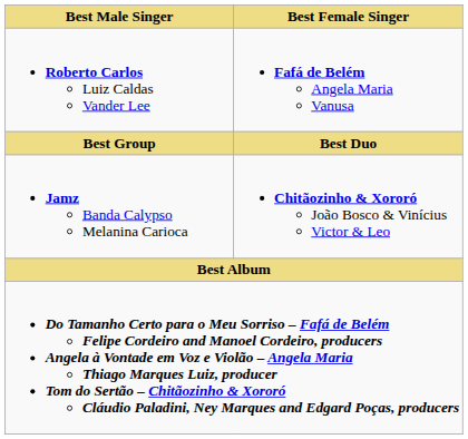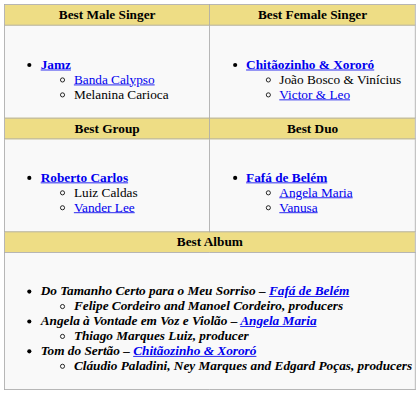rows swapped: Roberto Carlos Luiz Caldas Vander Lee <-> Jamz Banda Calypso Melanina Carioca
